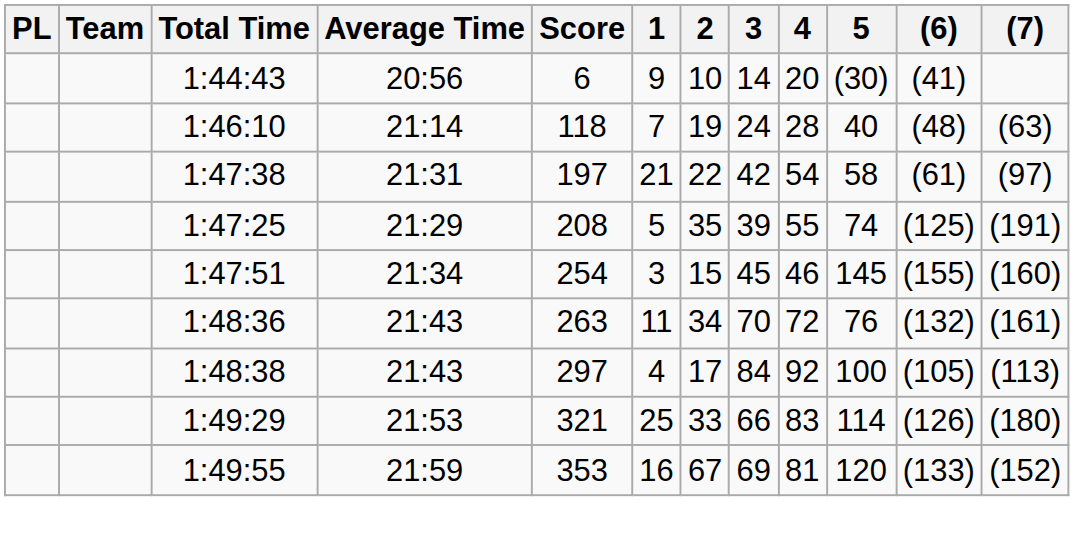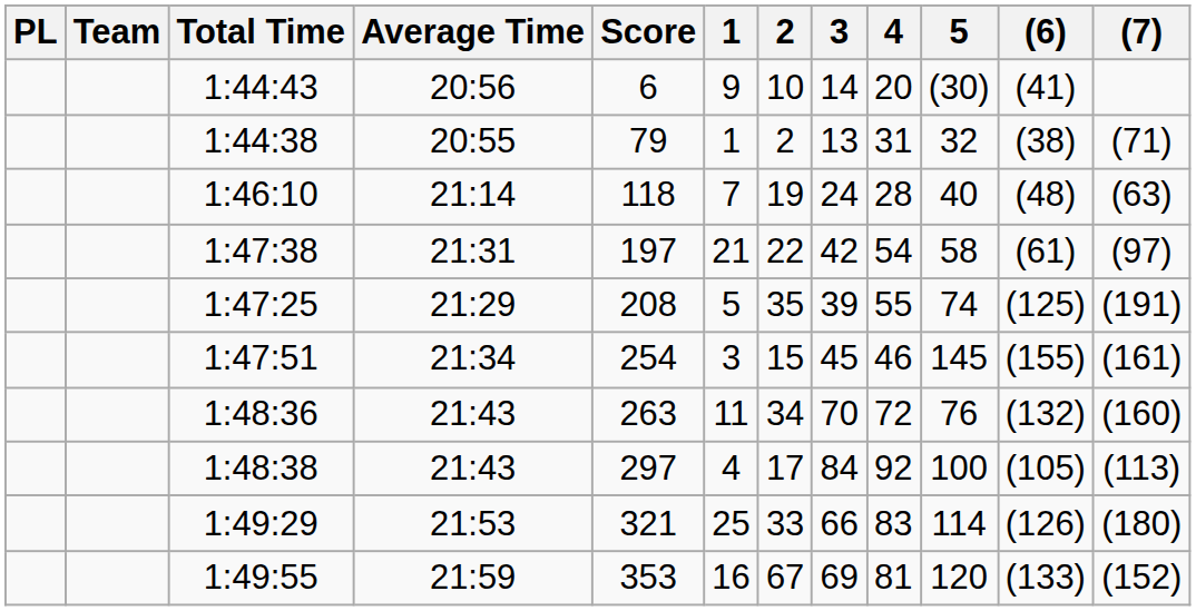+ row: 1:44:38 | 20:55 | 79 | 1 | 2 | 13 | 31 | 32 | (38) | (71)
1:47:51 | (7): (160) -> (161)
1:48:36 | (7): (161) -> (160)
